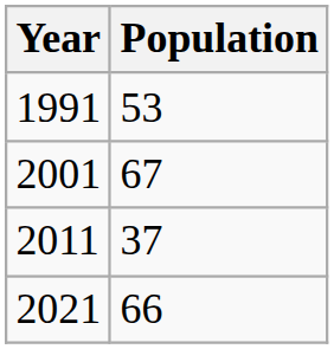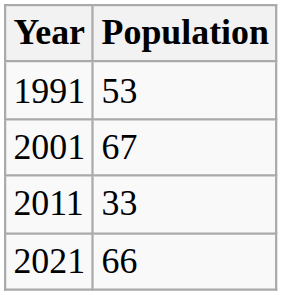2011 | Population: 37 -> 33
